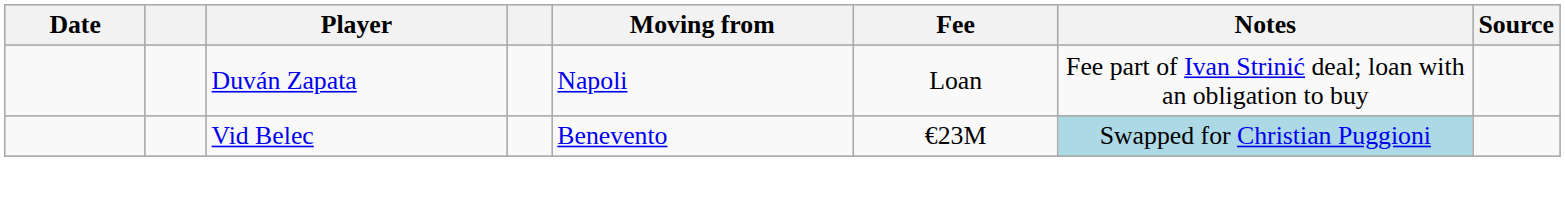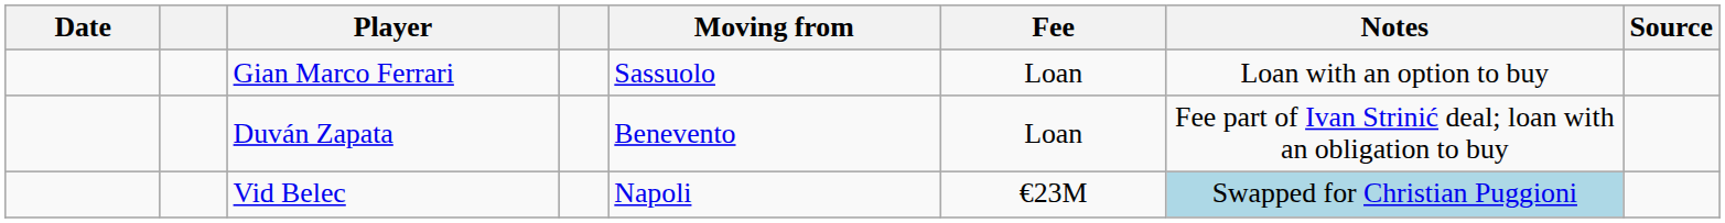+ row: Gian Marco Ferrari | Sassuolo | Loan | Loan with an option to buy
Duván Zapata | Moving from: Napoli -> Benevento
Vid Belec | Moving from: Benevento -> Napoli
